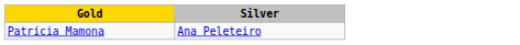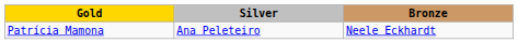+ column: Bronze | Neele Eckhardt
